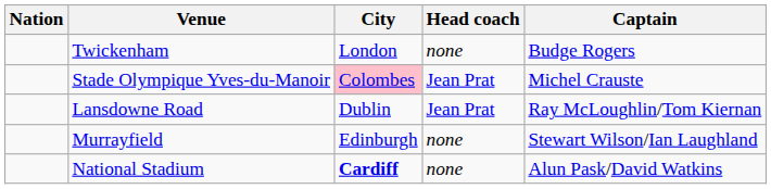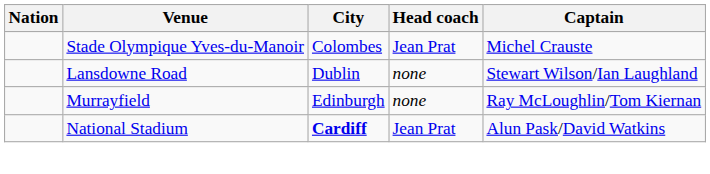- row: Twickenham | London | none | Budge Rogers
Stade Olympique Yves-du-Manoir | City: pink background -> no background
Lansdowne Road | Head coach: Jean Prat -> none
Lansdowne Road | Captain: Ray McLoughlin/Tom Kiernan -> Stewart Wilson/Ian Laughland
Murrayfield | Captain: Stewart Wilson/Ian Laughland -> Ray McLoughlin/Tom Kiernan
National Stadium | Head coach: none -> Jean Prat
